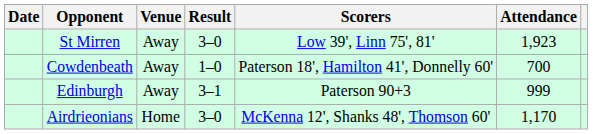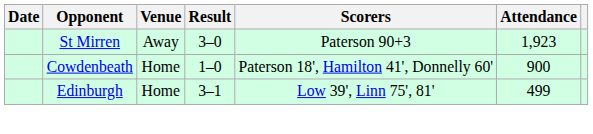St Mirren | Scorers: Low 39', Linn 75', 81' -> Paterson 90+3
Cowdenbeath | Venue: Away -> Home
Cowdenbeath | Attendance: 700 -> 900
Edinburgh | Venue: Away -> Home
Edinburgh | Scorers: Paterson 90+3 -> Low 39', Linn 75', 81'
Edinburgh | Attendance: 999 -> 499
- row: Airdrieonians | Home | 3–0 | McKenna 12', Shanks 48', Thomson 60' | 1,170
